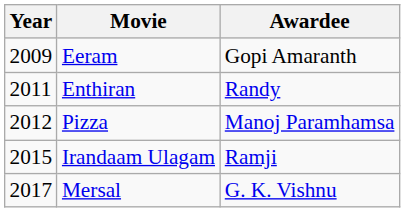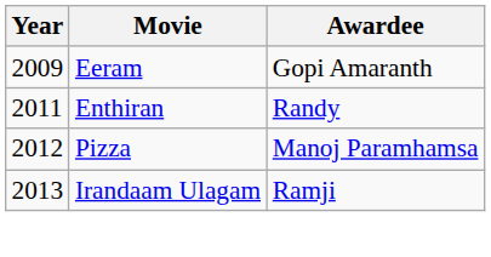Irandaam Ulagam | Year: 2015 -> 2013
- row: 2017 | Mersal | G. K. Vishnu
